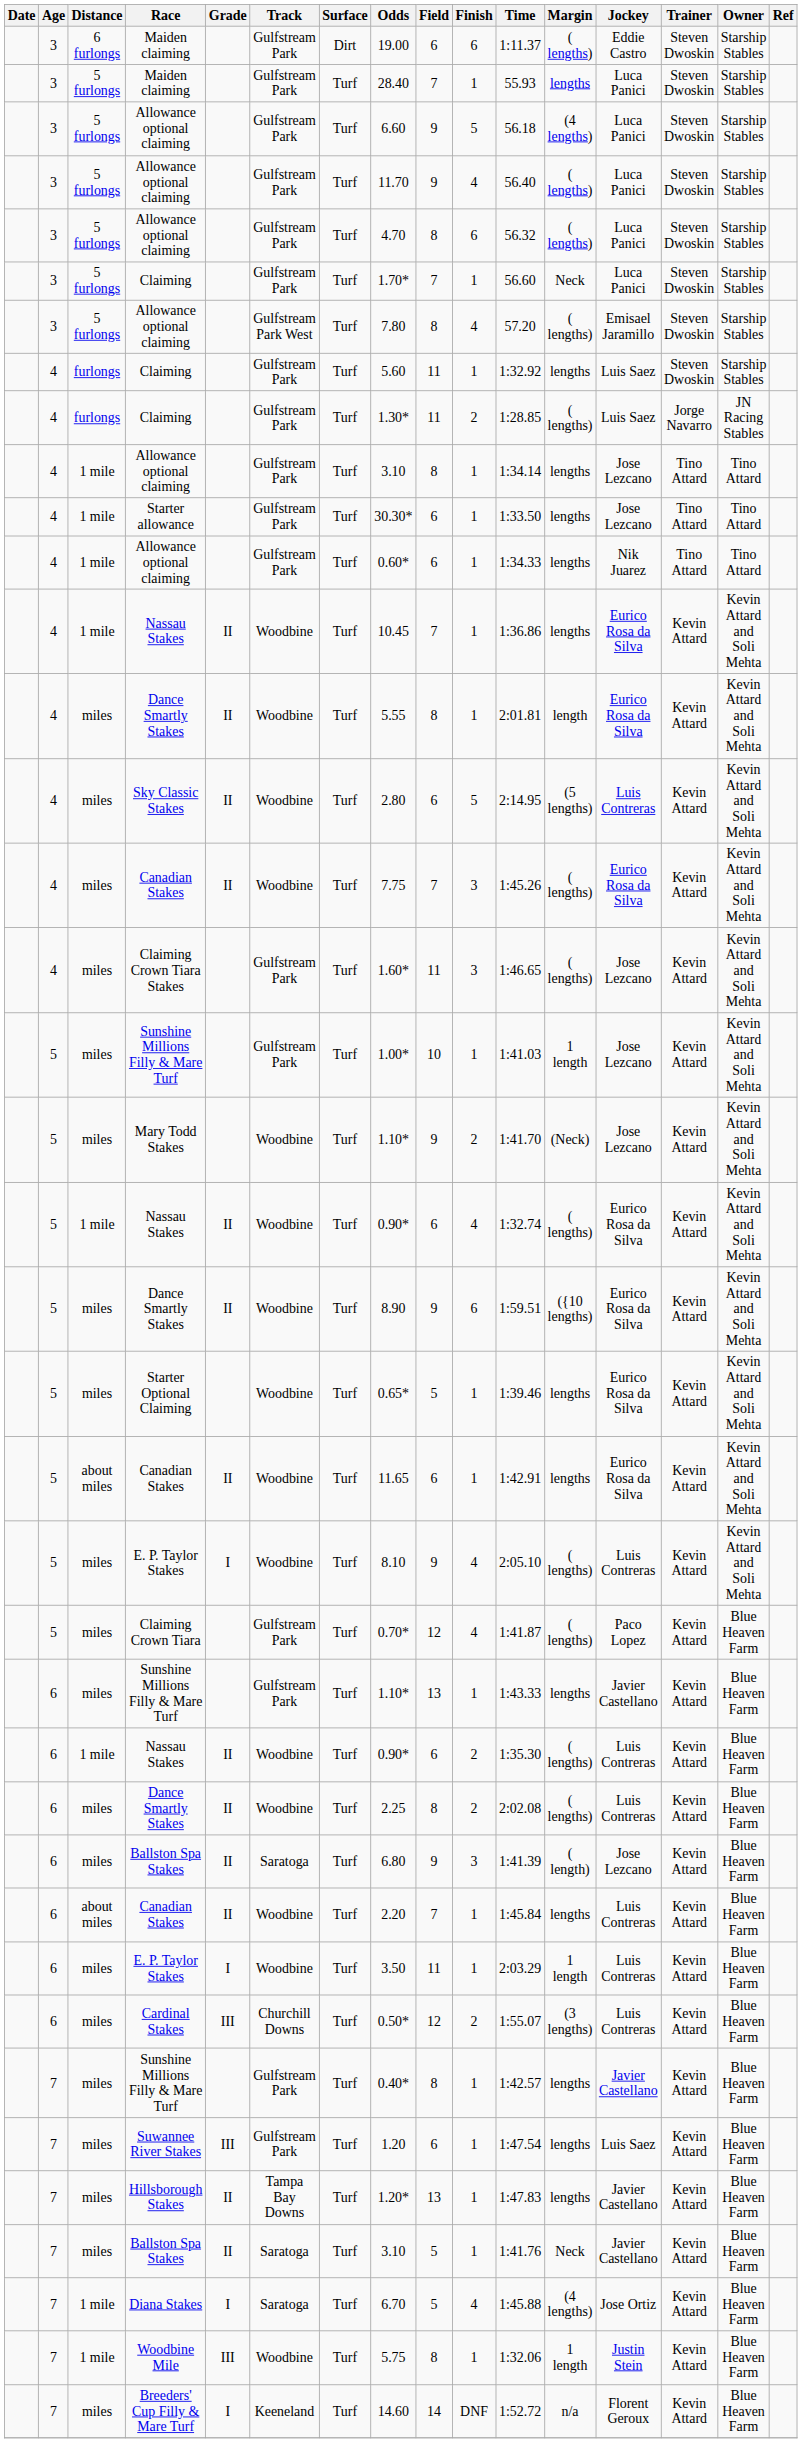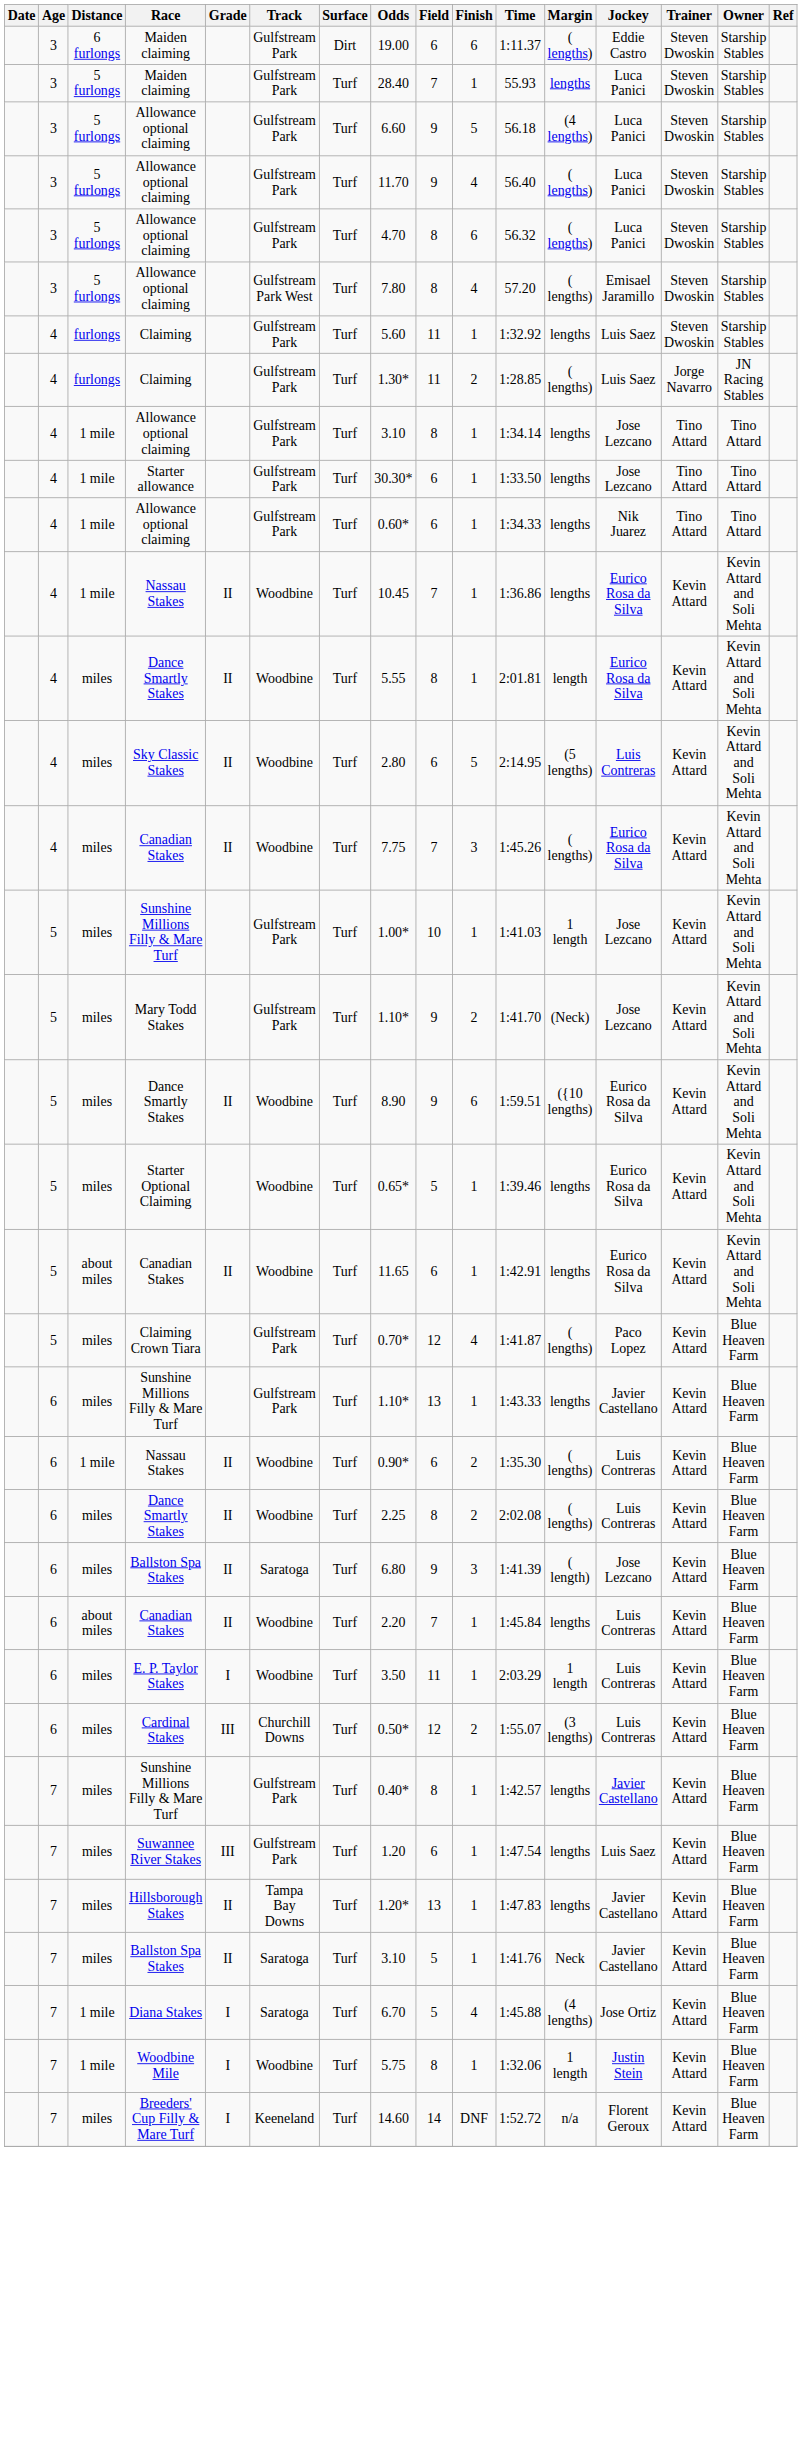- row: 3 | 5 furlongs | Claiming | Gulfstream Park | Turf | 1.70* | 7 | 1 | 56.60 | Neck | Luca Panici | Steven Dwoskin | Starship Stables
- row: 4 | miles | Claiming Crown Tiara Stakes | Gulfstream Park | Turf | 1.60* | 11 | 3 | 1:46.65 | ( lengths) | Jose Lezcano | Kevin Attard | Kevin Attard and Soli Mehta
Mary Todd Stakes | Track: Woodbine -> Gulfstream Park
- row: 5 | 1 mile | Nassau Stakes | II | Woodbine | Turf | 0.90* | 6 | 4 | 1:32.74 | ( lengths) | Eurico Rosa da Silva | Kevin Attard | Kevin Attard and Soli Mehta
- row: 5 | miles | E. P. Taylor Stakes | I | Woodbine | Turf | 8.10 | 9 | 4 | 2:05.10 | ( lengths) | Luis Contreras | Kevin Attard | Kevin Attard and Soli Mehta
Woodbine Mile | Grade: III -> I
